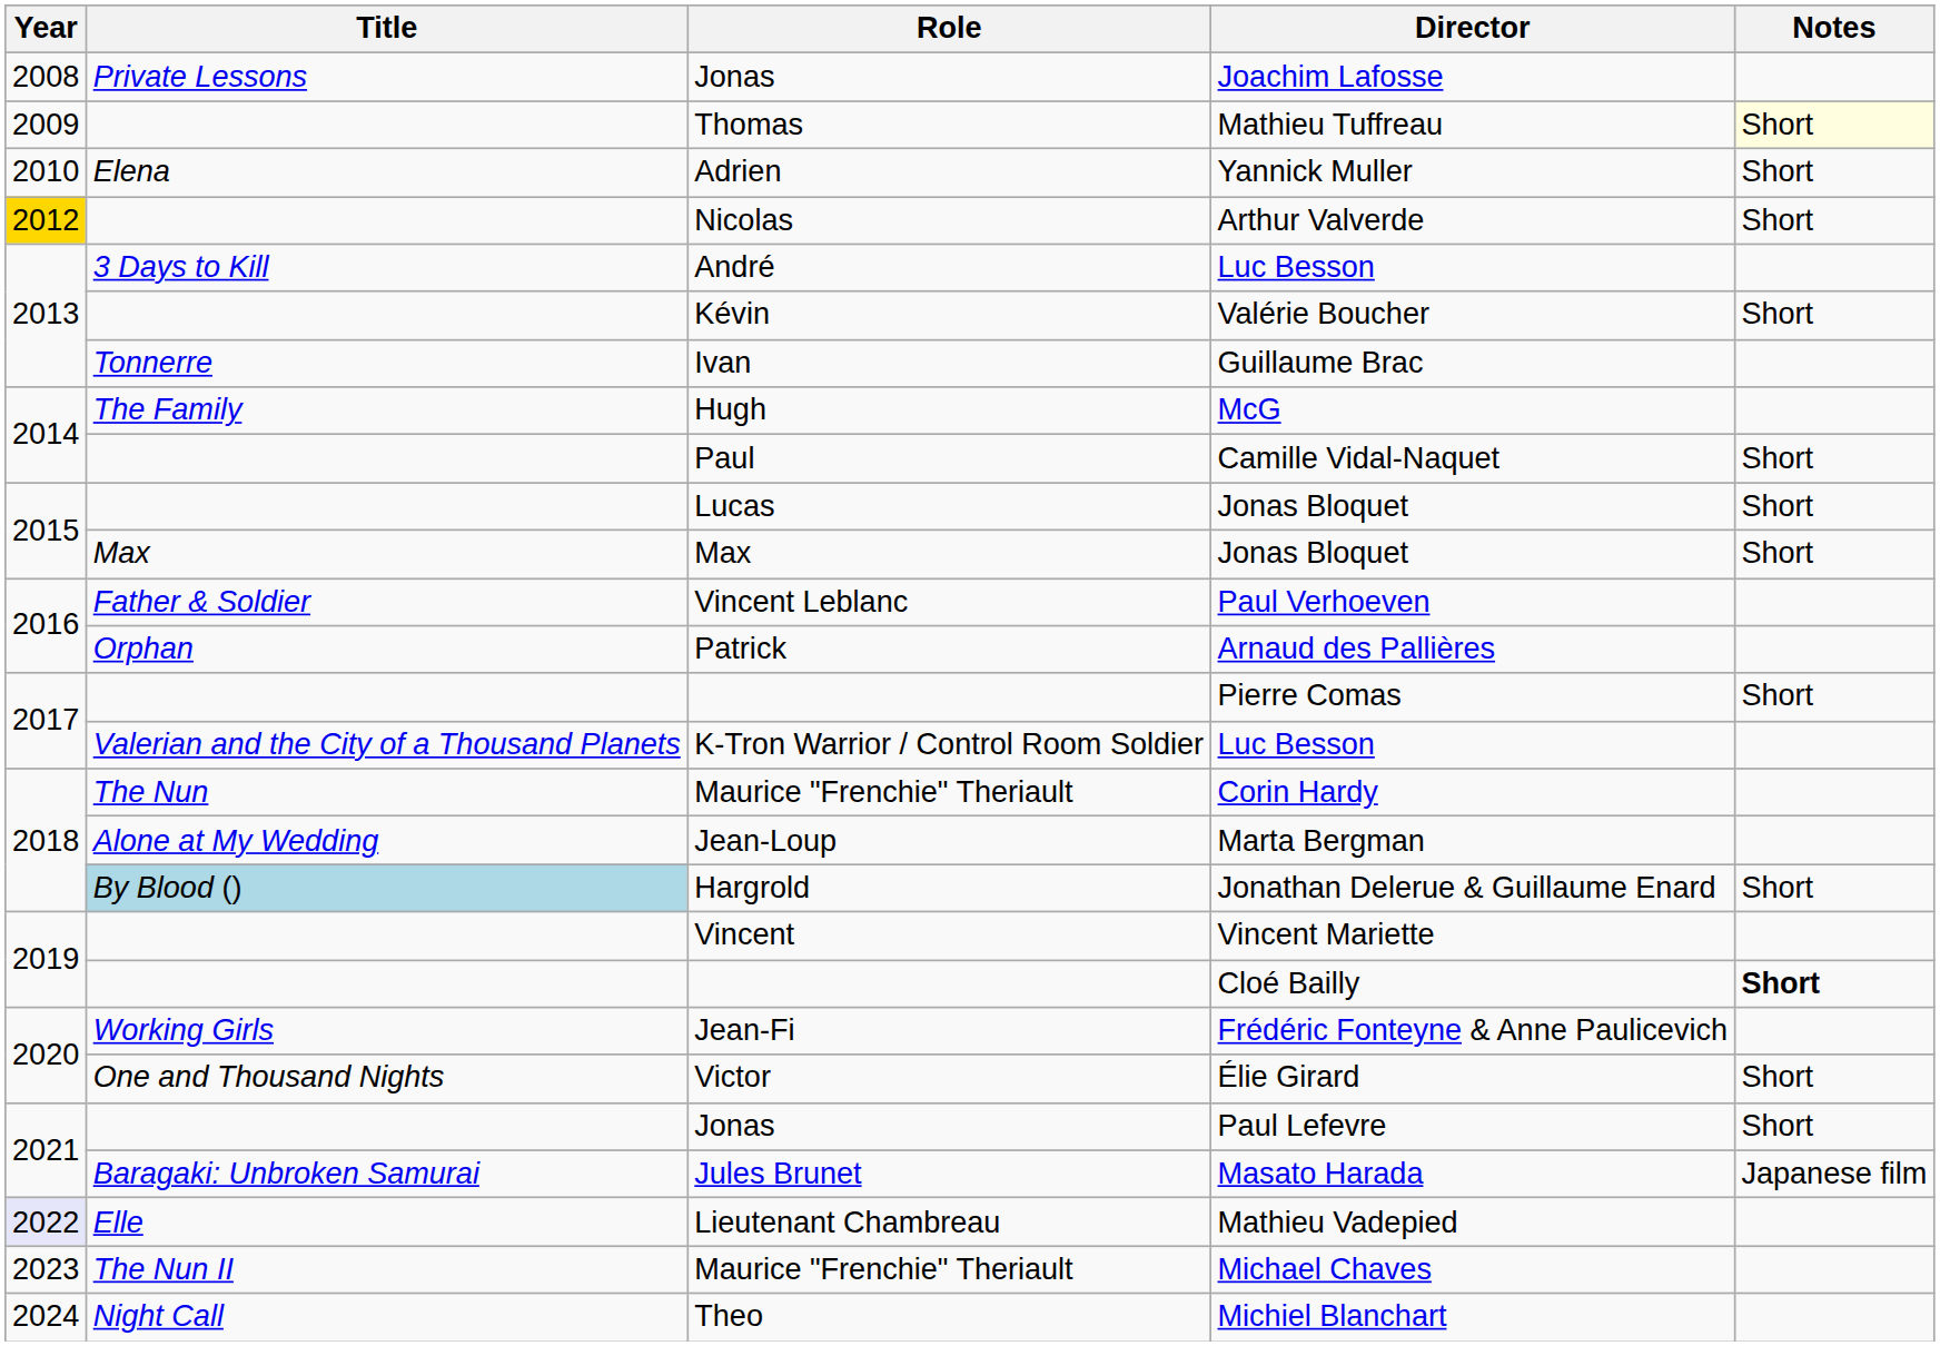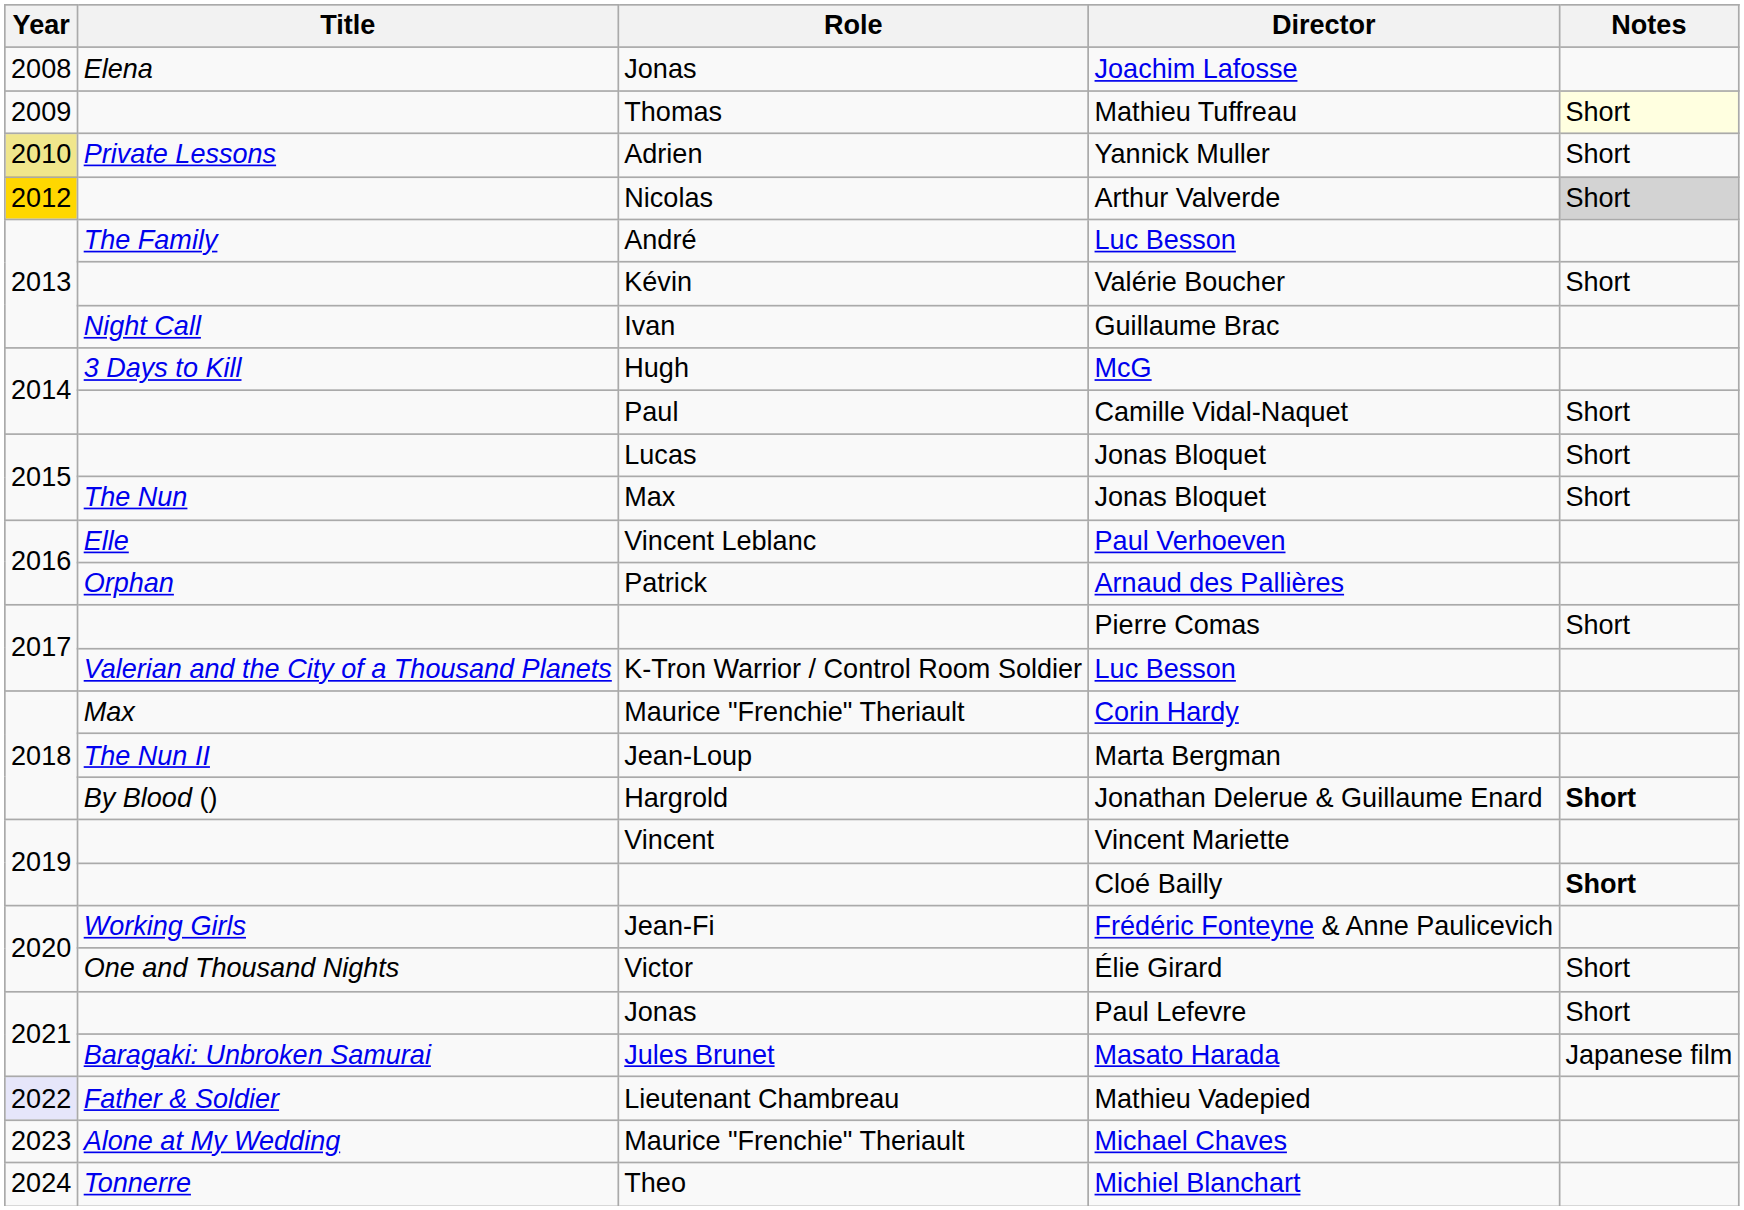Joachim Lafosse | Title: Private Lessons -> Elena
Yannick Muller | Year: no background -> khaki background
Yannick Muller | Title: Elena -> Private Lessons
Arthur Valverde | Notes: no background -> lightgrey background
André / Luc Besson | Title: 3 Days to Kill -> The Family
Guillaume Brac | Title: Tonnerre -> Night Call
McG | Title: The Family -> 3 Days to Kill
Max / Jonas Bloquet | Title: Max -> The Nun
Paul Verhoeven | Title: Father & Soldier -> Elle
Corin Hardy | Title: The Nun -> Max
Marta Bergman | Title: Alone at My Wedding -> The Nun II
Jonathan Delerue & Guillaume Enard | Title: lightblue background -> no background
Jonathan Delerue & Guillaume Enard | Notes: normal -> bold
Mathieu Vadepied | Title: Elle -> Father & Soldier
Michael Chaves | Title: The Nun II -> Alone at My Wedding
Michiel Blanchart | Title: Night Call -> Tonnerre
